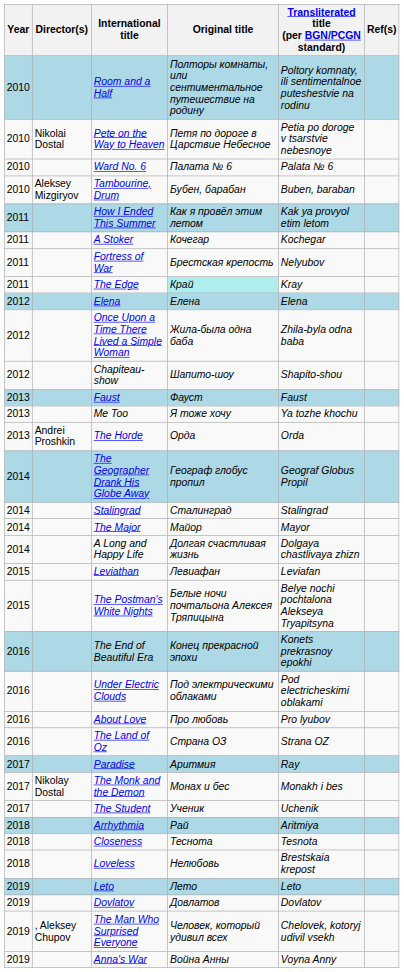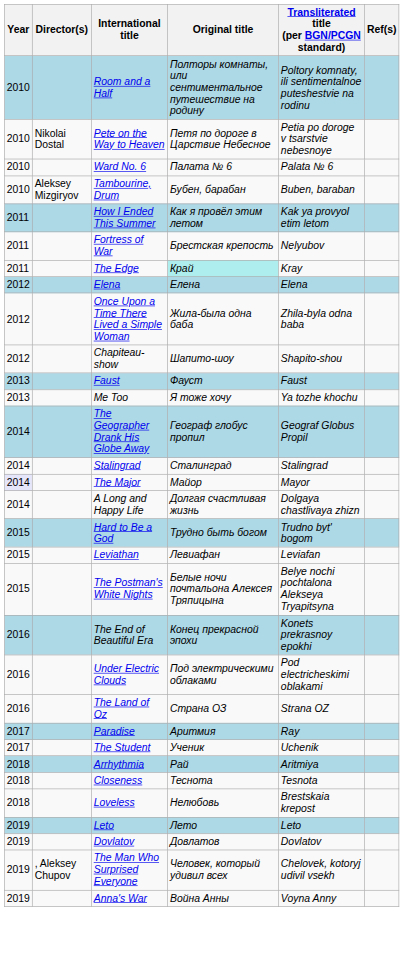- row: 2011 | A Stoker | Кочегар | Kochegar
- row: 2013 | Andrei Proshkin | The Horde | Орда | Orda
The Major | Year: no background -> lavender background
+ row: 2015 | Hard to Be a God | Трудно быть богом | Trudno byt' bogom
- row: 2016 | About Love | Про любовь | Pro lyubov
- row: 2017 | Nikolay Dostal | The Monk and the Demon | Монах и бес | Monakh i bes
